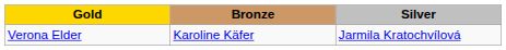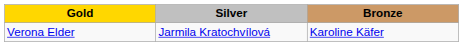columns swapped: Silver <-> Bronze
